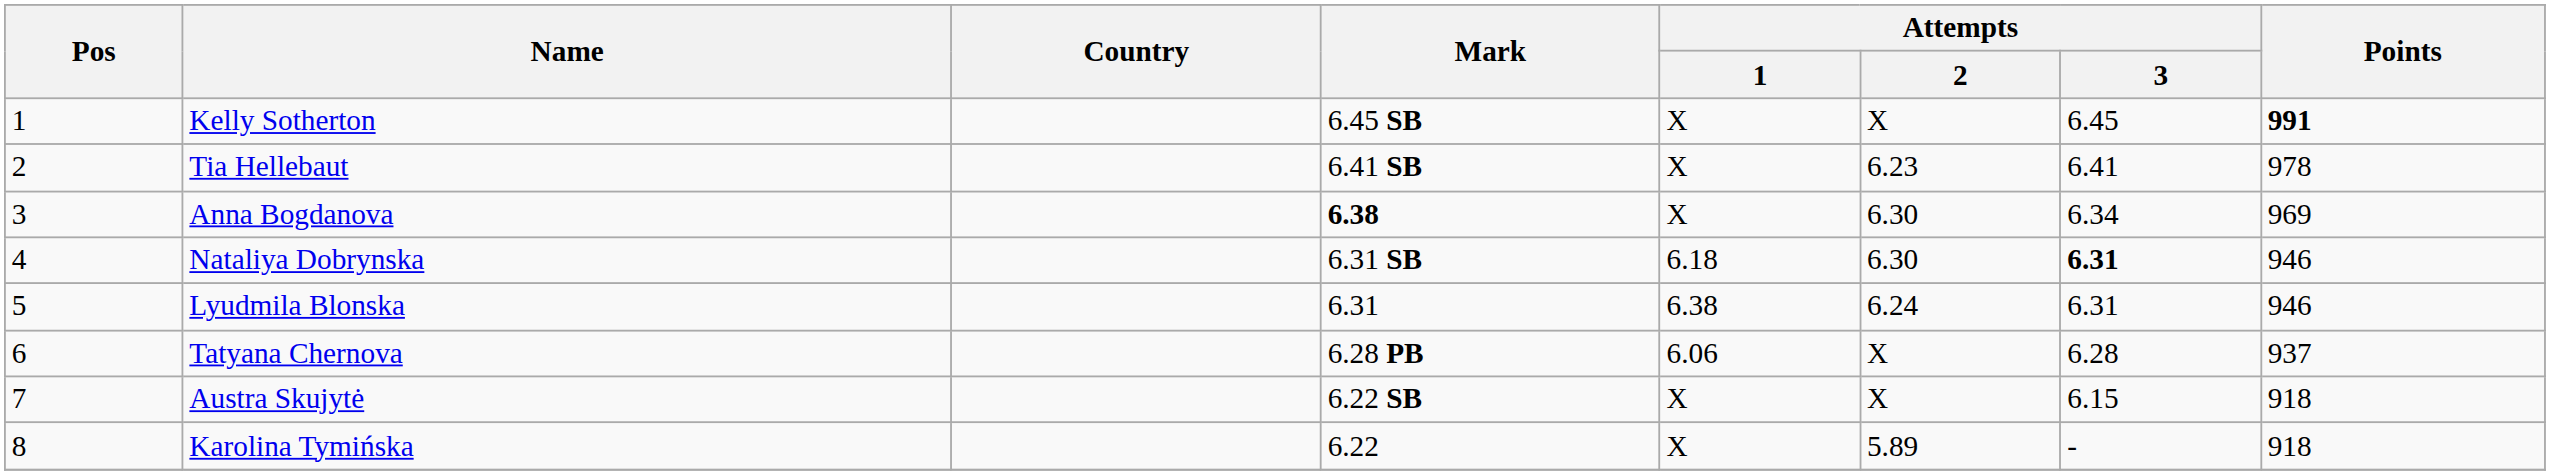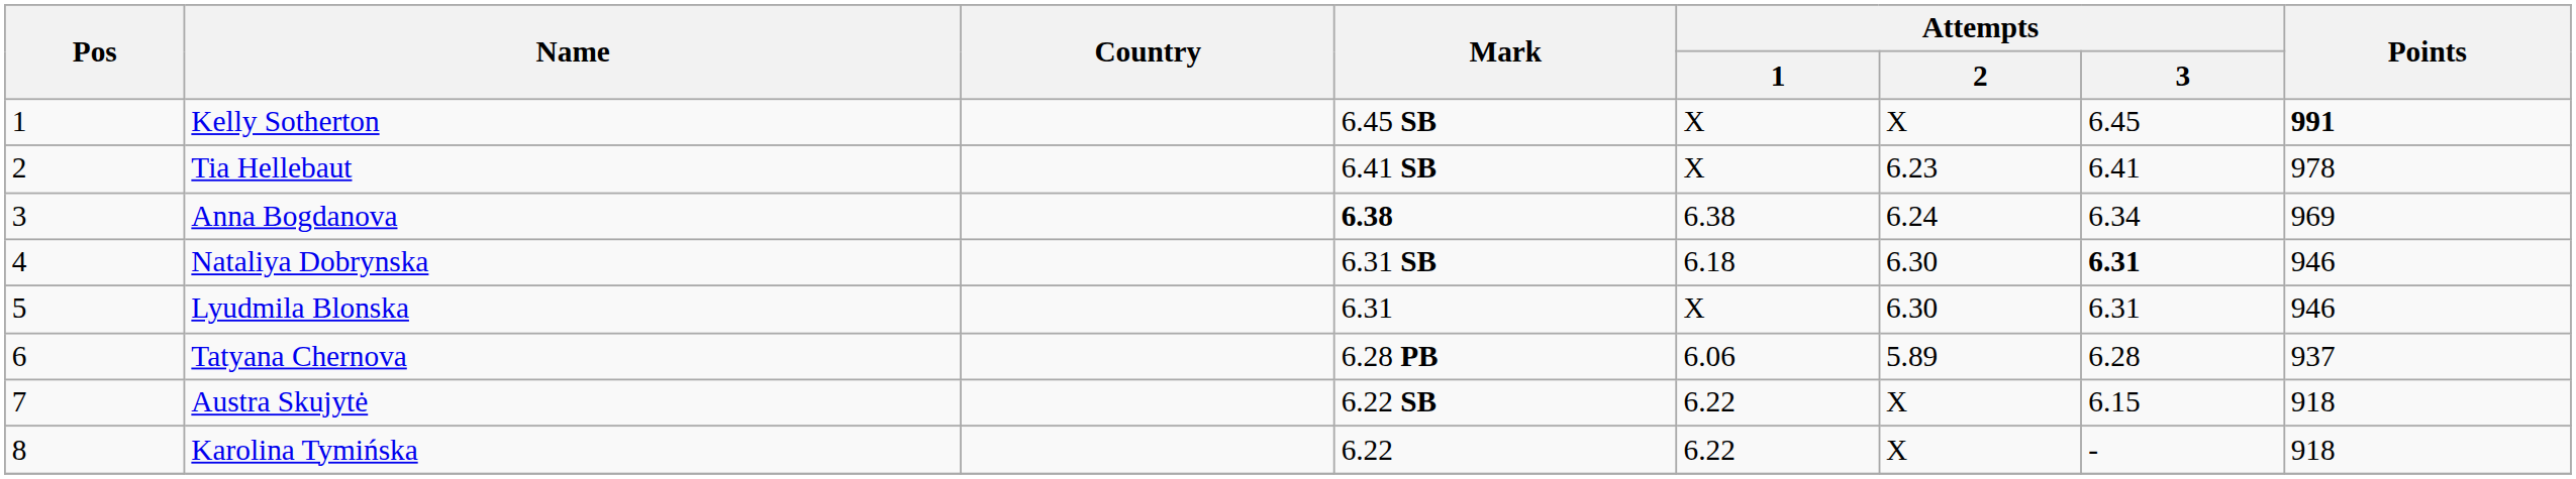Anna Bogdanova | Attempts / 1: X -> 6.38
Anna Bogdanova | Attempts / 2: 6.30 -> 6.24
Lyudmila Blonska | Attempts / 1: 6.38 -> X
Lyudmila Blonska | Attempts / 2: 6.24 -> 6.30
Tatyana Chernova | Attempts / 2: X -> 5.89
Austra Skujytė | Attempts / 1: X -> 6.22
Karolina Tymińska | Attempts / 1: X -> 6.22
Karolina Tymińska | Attempts / 2: 5.89 -> X
